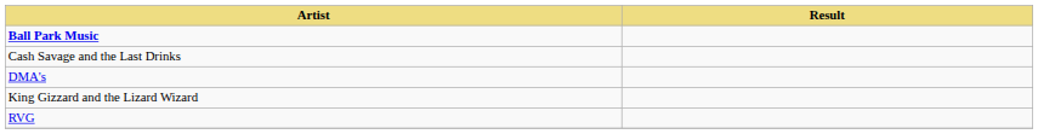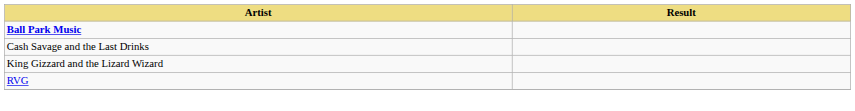- row: DMA's
